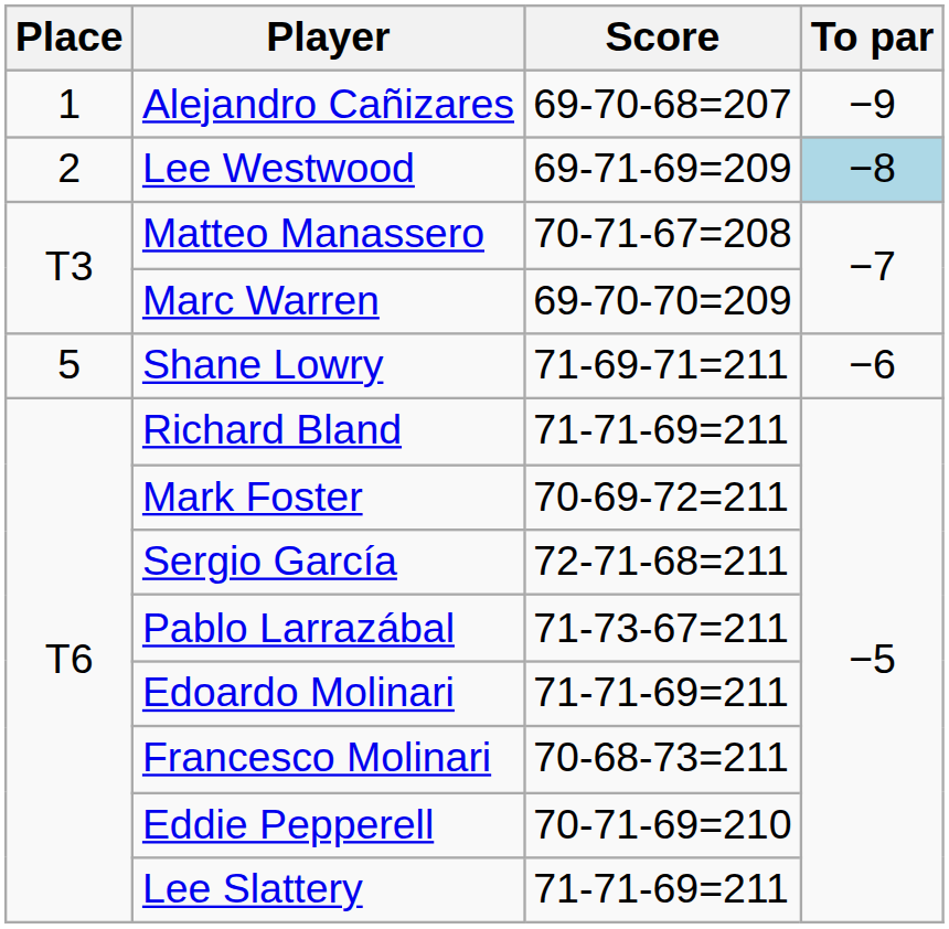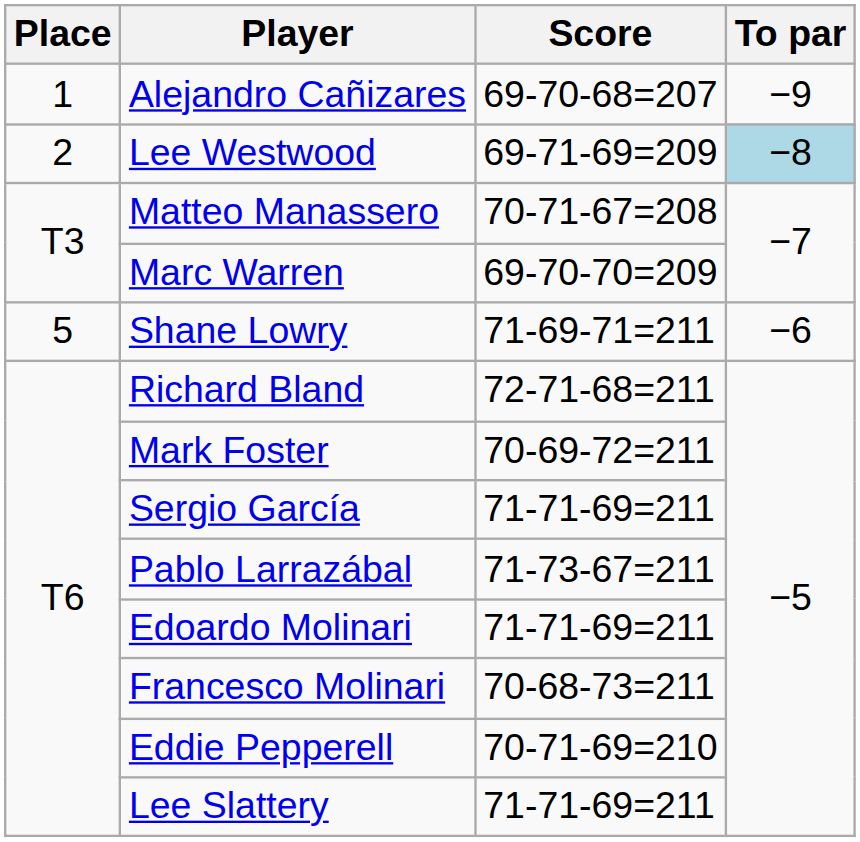Richard Bland | Score: 71-71-69=211 -> 72-71-68=211
Sergio García | Score: 72-71-68=211 -> 71-71-69=211
